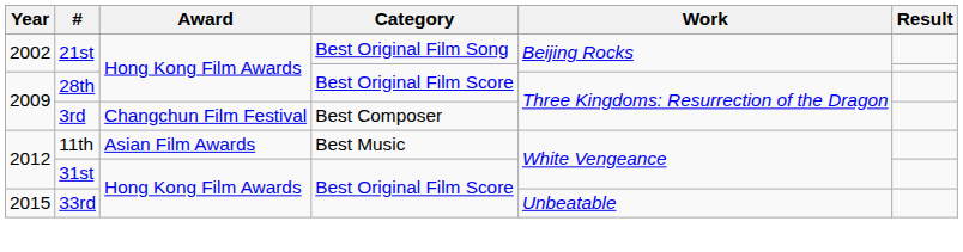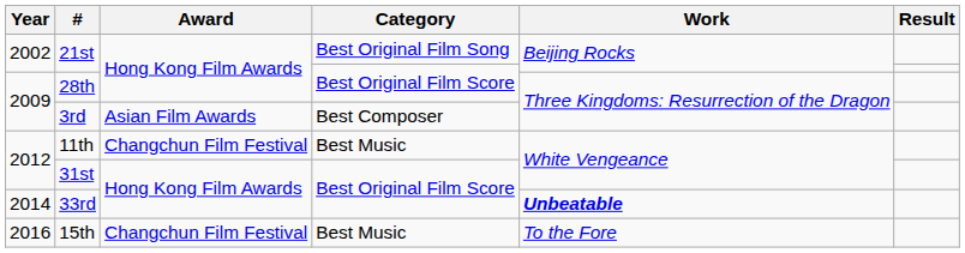3rd | Award: Changchun Film Festival -> Asian Film Awards
11th | Award: Asian Film Awards -> Changchun Film Festival
33rd | Year: 2015 -> 2014
33rd | Work: normal -> bold
+ row: 2016 | 15th | Changchun Film Festival | Best Music | To the Fore
